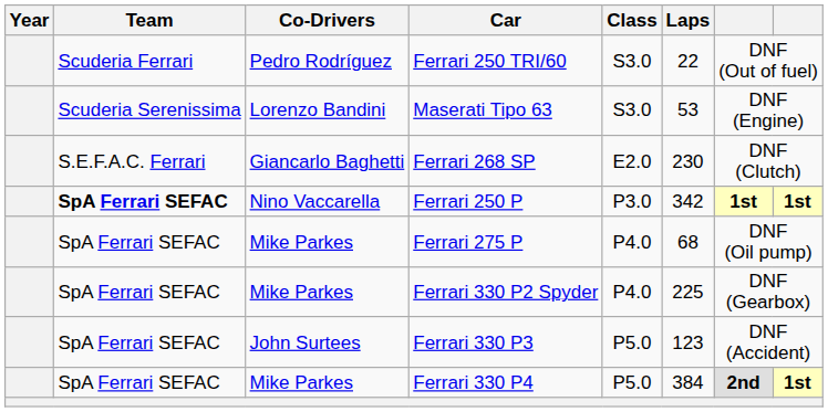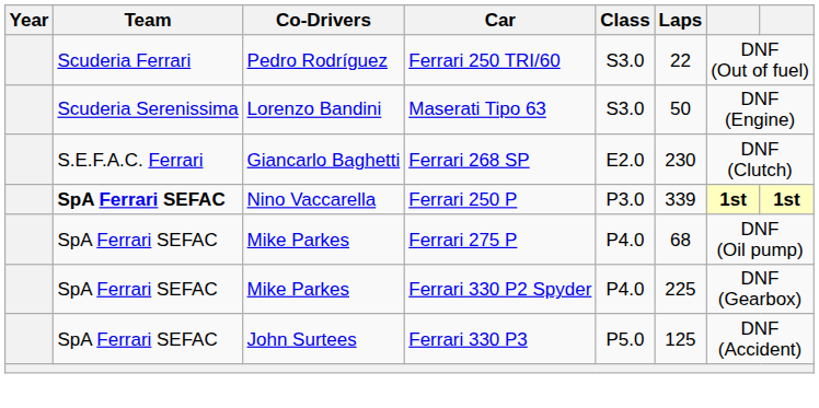Maserati Tipo 63 | Laps: 53 -> 50
Ferrari 250 P | Laps: 342 -> 339
Ferrari 330 P3 | Laps: 123 -> 125
- row: SpA Ferrari SEFAC | Mike Parkes | Ferrari 330 P4 | P5.0 | 384 | 2nd | 1st
